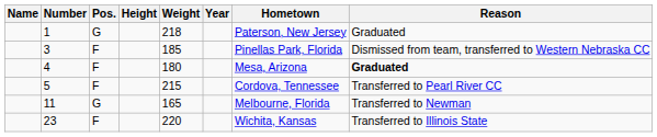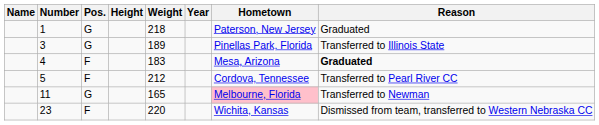3 | Pos.: F -> G
3 | Weight: 185 -> 189
3 | Reason: Dismissed from team, transferred to Western Nebraska CC -> Transferred to Illinois State
4 | Weight: 180 -> 183
5 | Weight: 215 -> 212
11 | Hometown: no background -> pink background
23 | Reason: Transferred to Illinois State -> Dismissed from team, transferred to Western Nebraska CC
